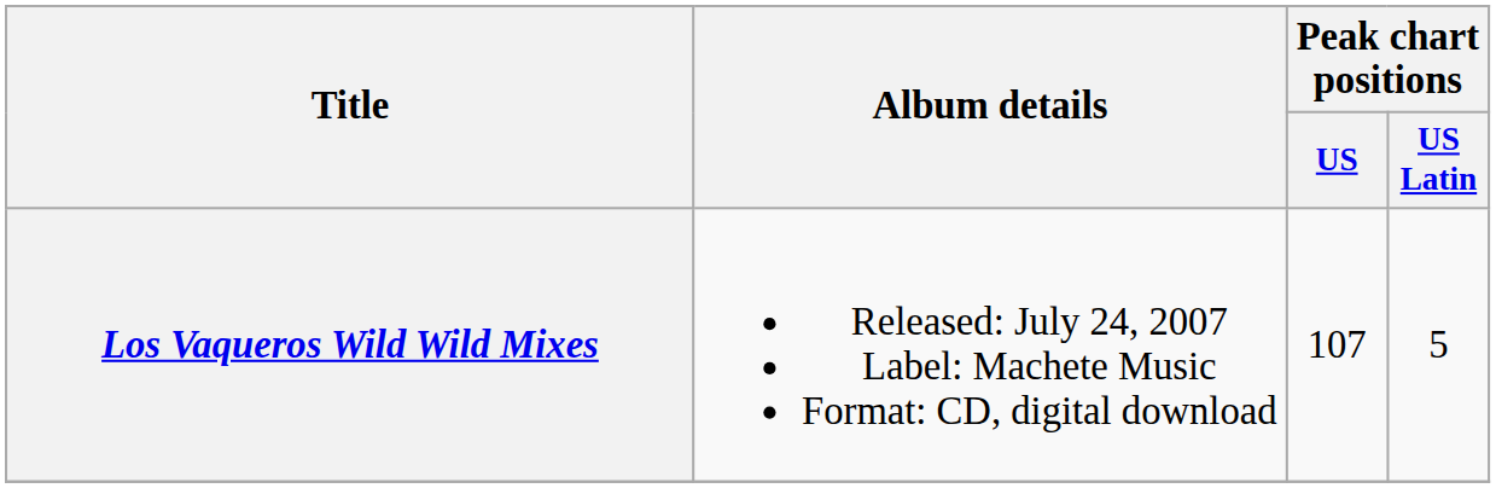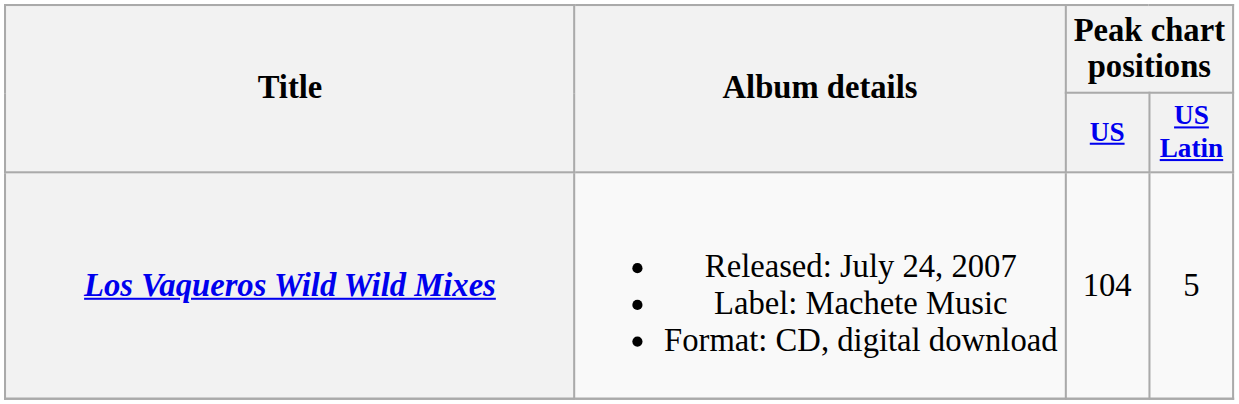Los Vaqueros Wild Wild Mixes | Peak chart positions / US: 107 -> 104
